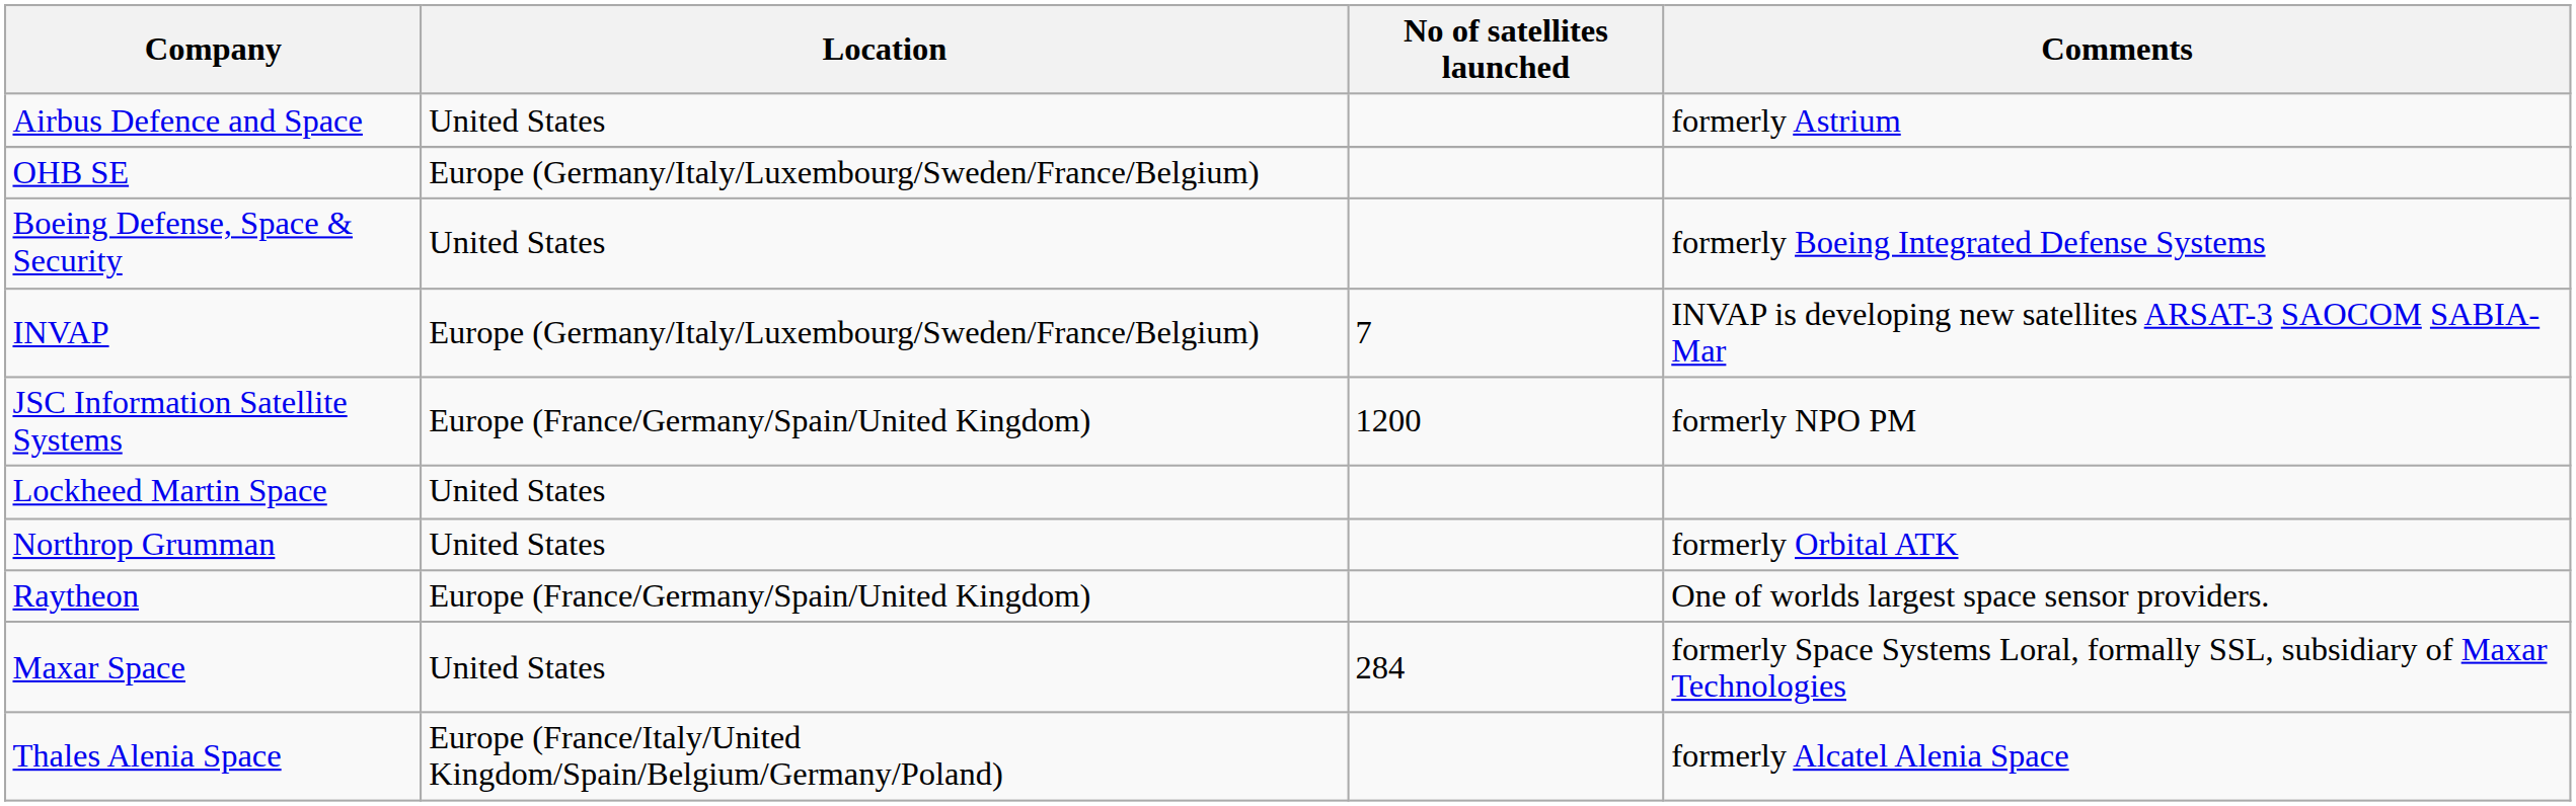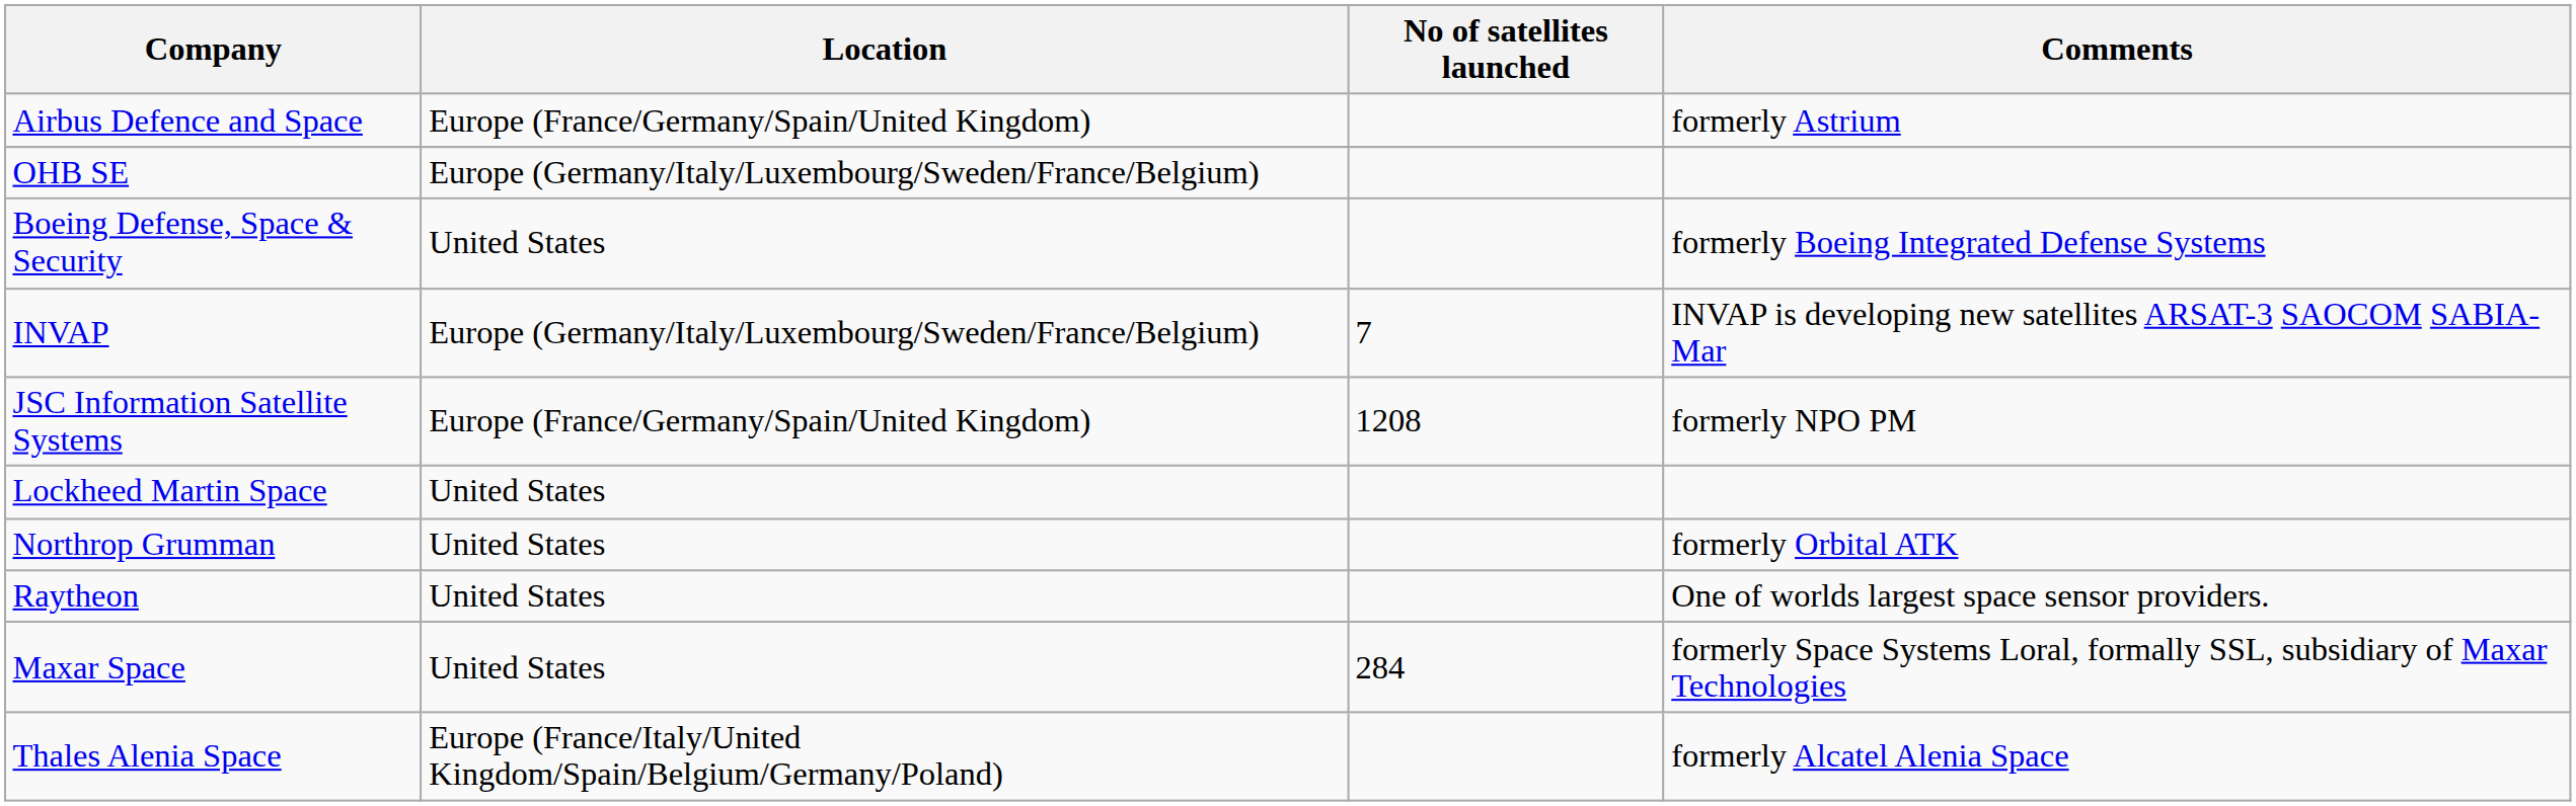Airbus Defence and Space | Location: United States -> Europe (France/Germany/Spain/United Kingdom)
JSC Information Satellite Systems | No of satellites launched: 1200 -> 1208
Raytheon | Location: Europe (France/Germany/Spain/United Kingdom) -> United States
